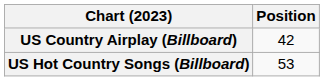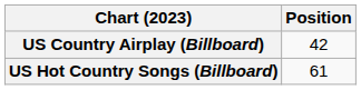US Hot Country Songs (Billboard) | Position: 53 -> 61
